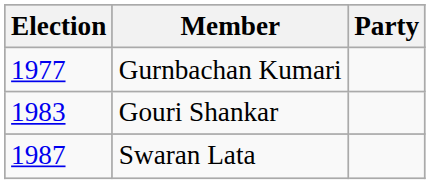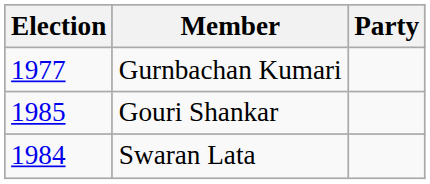Gouri Shankar | Election: 1983 -> 1985
Swaran Lata | Election: 1987 -> 1984
